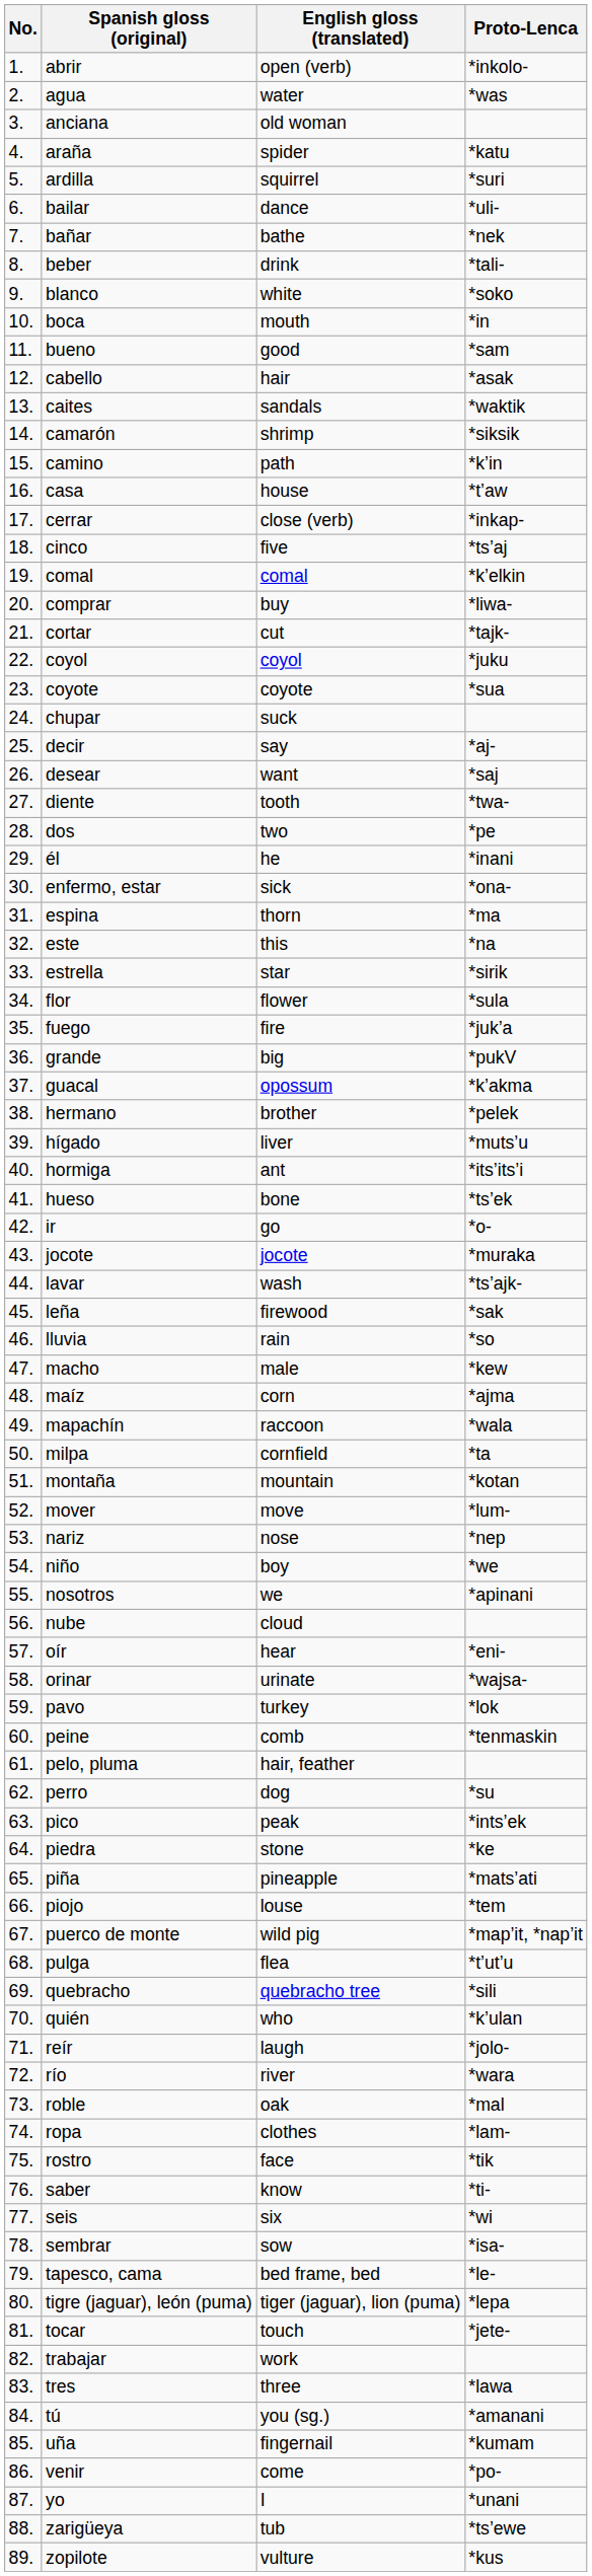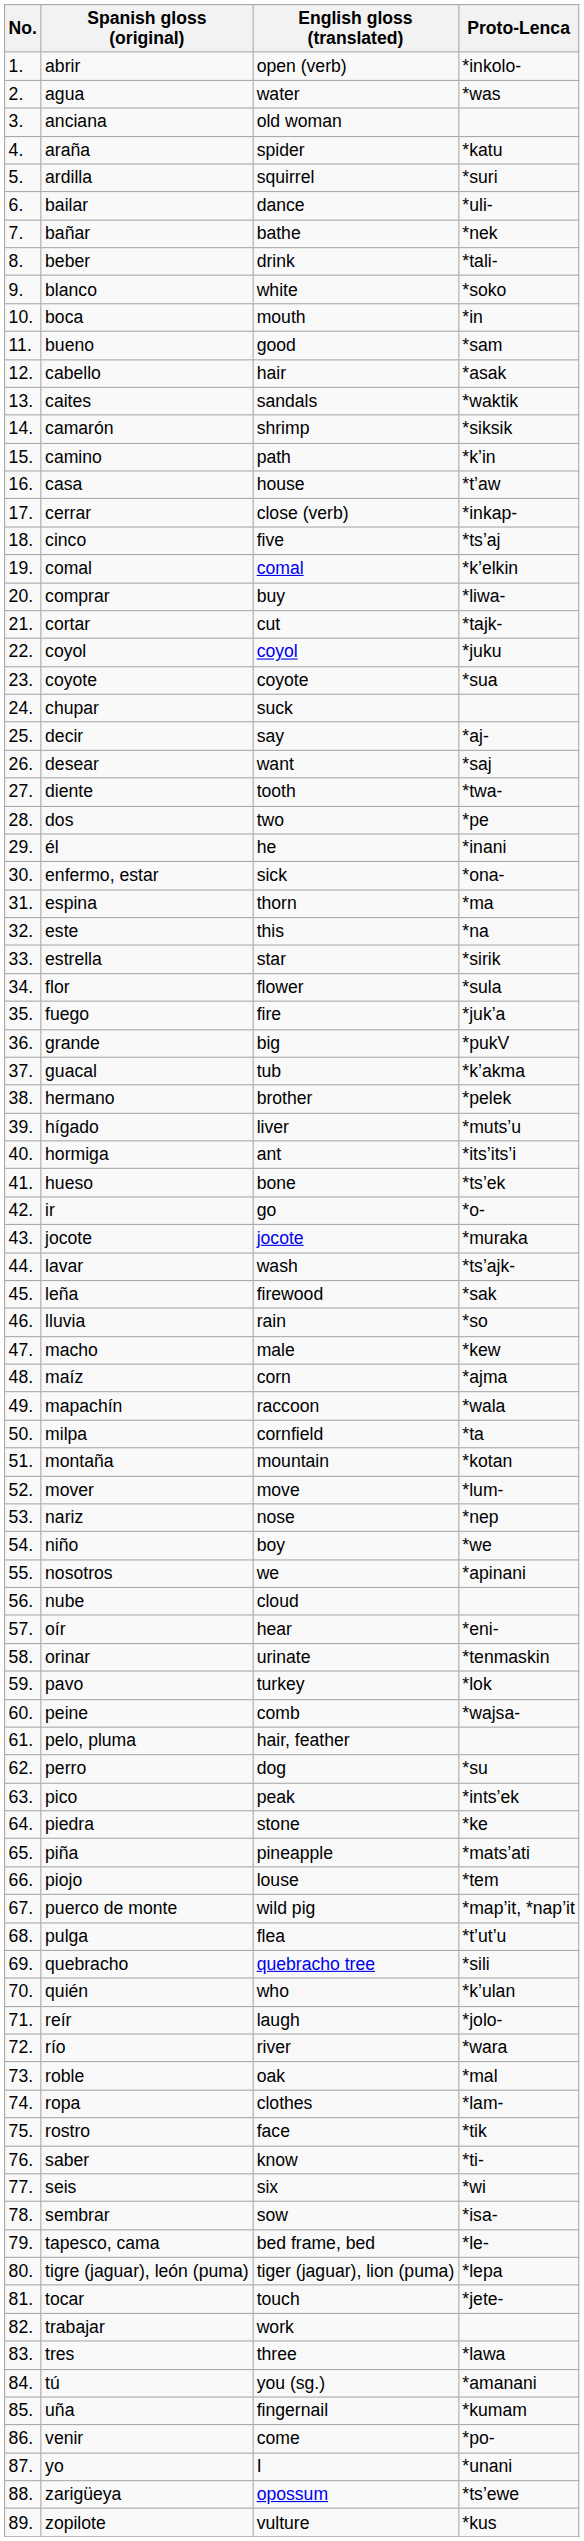guacal | English gloss (translated): opossum -> tub
orinar | Proto-Lenca: *wajsa- -> *tenmaskin
peine | Proto-Lenca: *tenmaskin -> *wajsa-
zarigüeya | English gloss (translated): tub -> opossum
